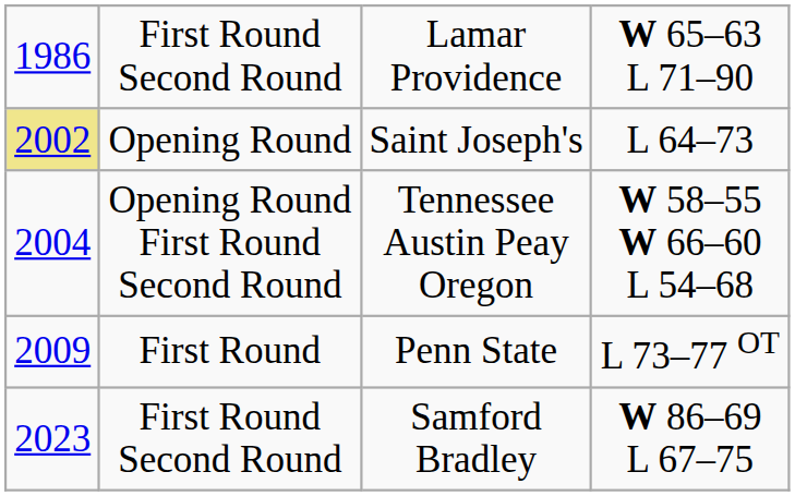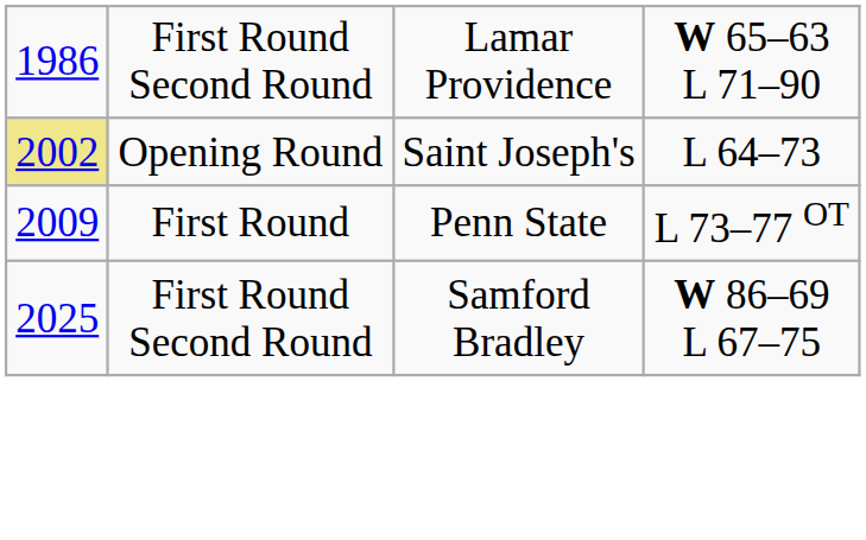- row: 2004 | Opening Round First Round Second Round | Tennessee Austin Peay Oregon | W 58–55 W 66–60 L 54–68
First Round Second Round / Samford Bradley | column 1: 2023 -> 2025
